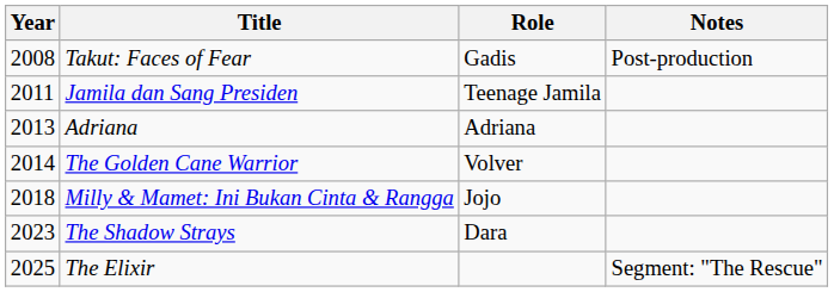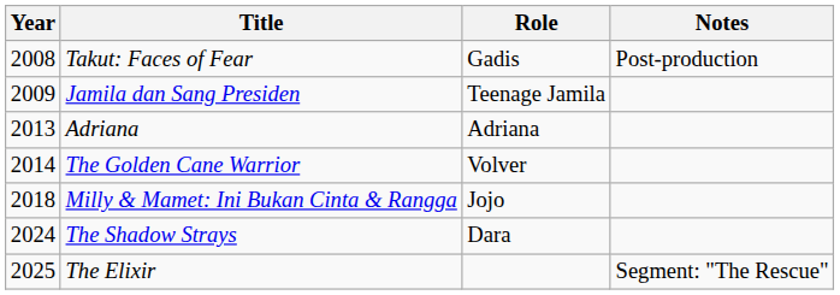Jamila dan Sang Presiden | Year: 2011 -> 2009
The Shadow Strays | Year: 2023 -> 2024
